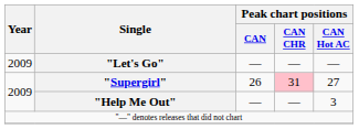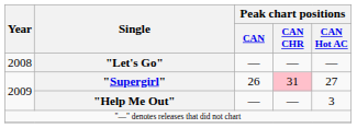"Let's Go" | Year: 2009 -> 2008
